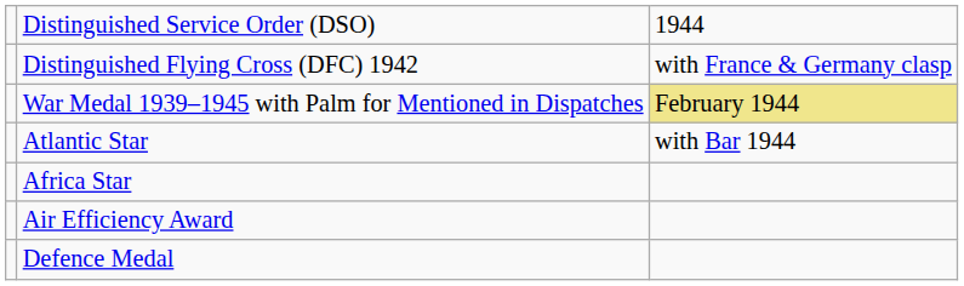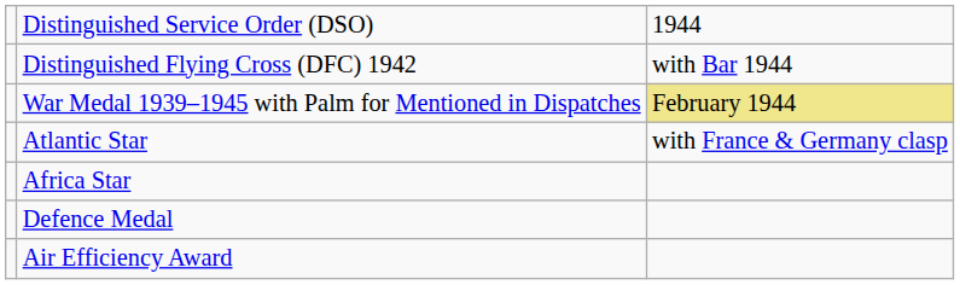Distinguished Flying Cross (DFC) 1942 | column 3: with France & Germany clasp -> with Bar 1944
Atlantic Star | column 3: with Bar 1944 -> with France & Germany clasp
rows swapped: Defence Medal <-> Air Efficiency Award
